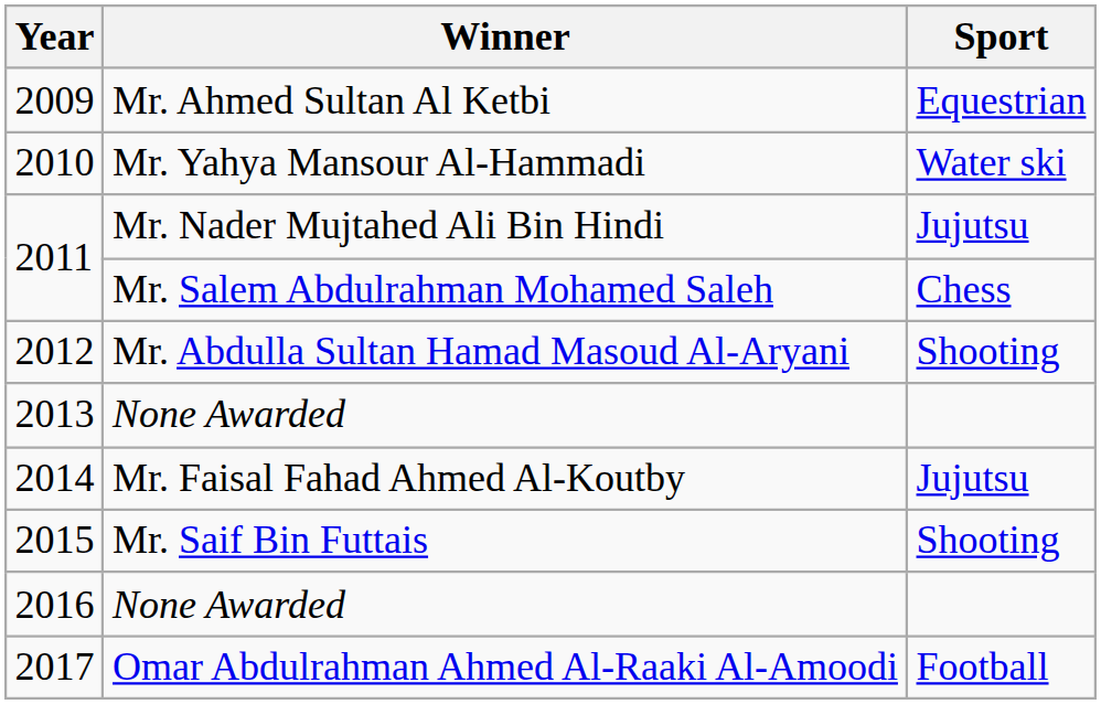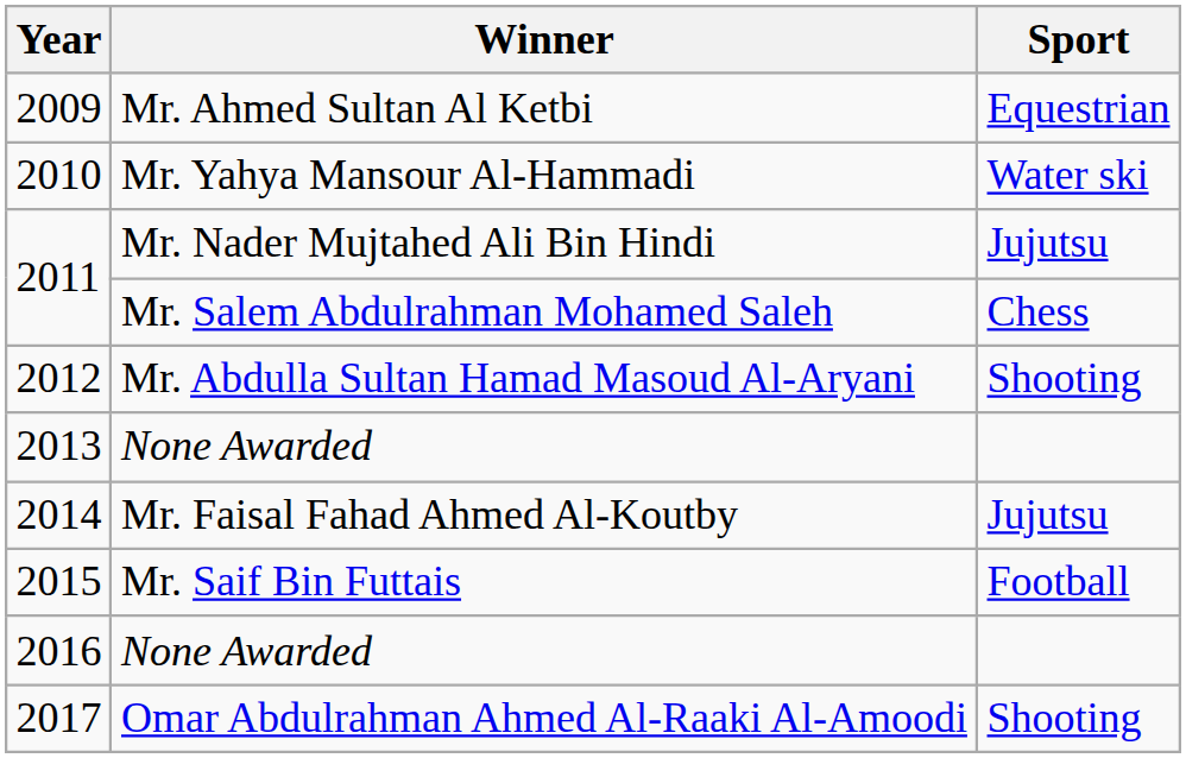Mr. Saif Bin Futtais | Sport: Shooting -> Football
Omar Abdulrahman Ahmed Al-Raaki Al-Amoodi | Sport: Football -> Shooting
